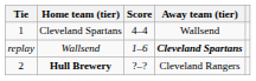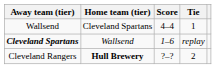columns swapped: Tie <-> Away team (tier)
